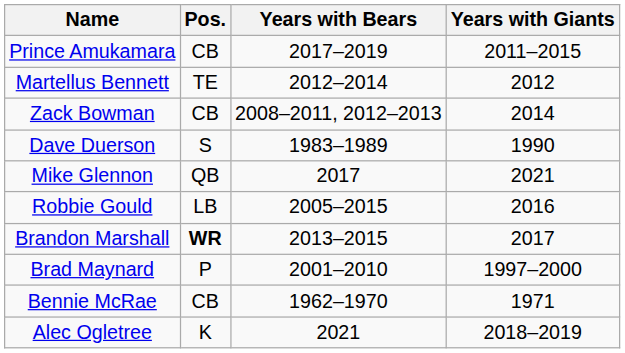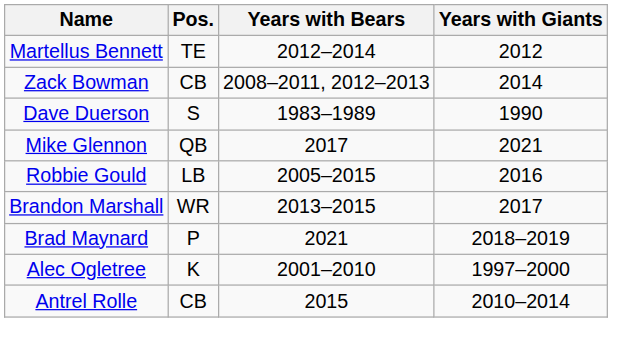- row: Prince Amukamara | CB | 2017–2019 | 2011–2015
Brandon Marshall | Pos.: bold -> normal
Brad Maynard | Years with Bears: 2001–2010 -> 2021
Brad Maynard | Years with Giants: 1997–2000 -> 2018–2019
- row: Bennie McRae | CB | 1962–1970 | 1971
Alec Ogletree | Years with Bears: 2021 -> 2001–2010
Alec Ogletree | Years with Giants: 2018–2019 -> 1997–2000
+ row: Antrel Rolle | CB | 2015 | 2010–2014
